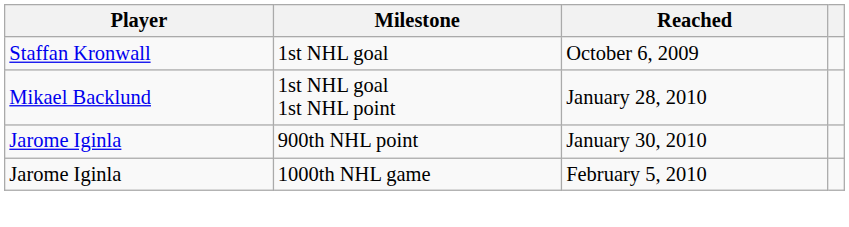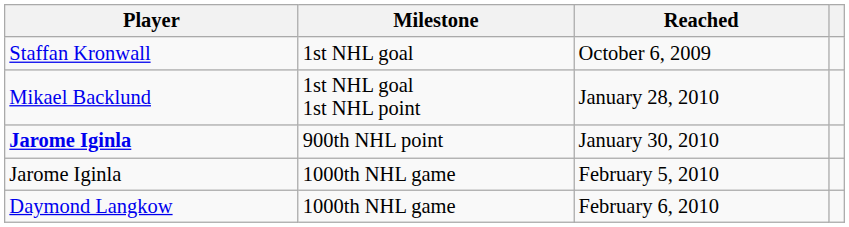January 30, 2010 | Player: normal -> bold
+ row: Daymond Langkow | 1000th NHL game | February 6, 2010
